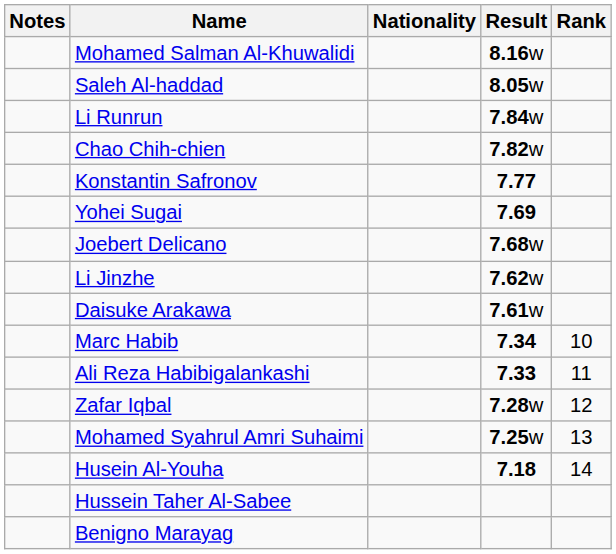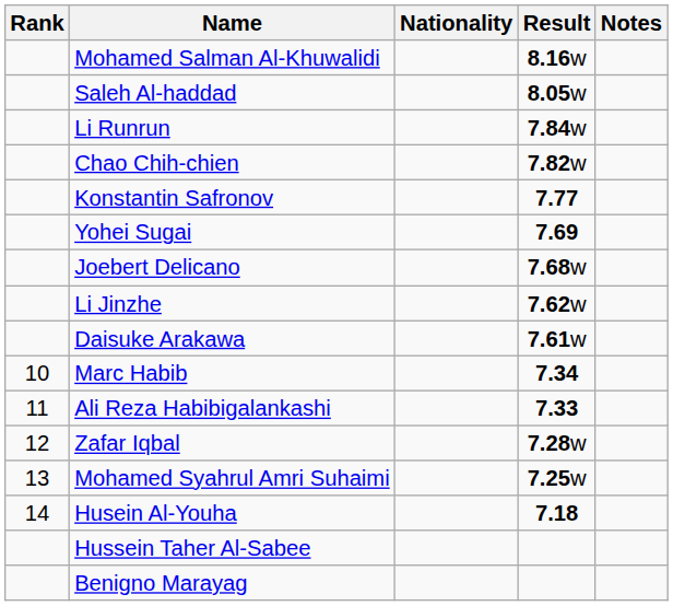columns swapped: Rank <-> Notes
